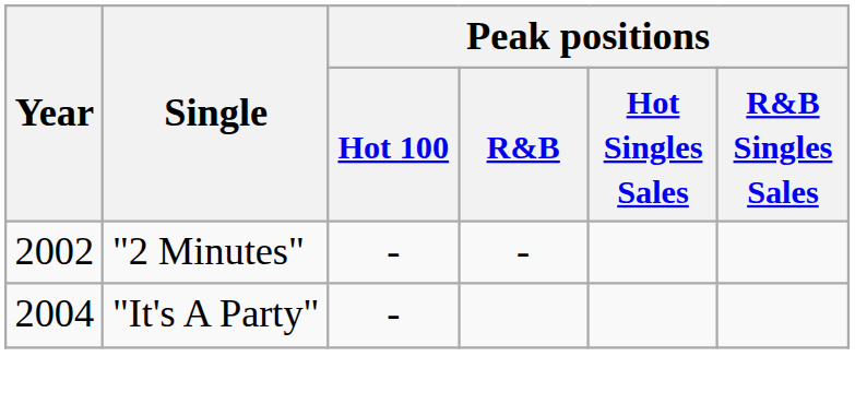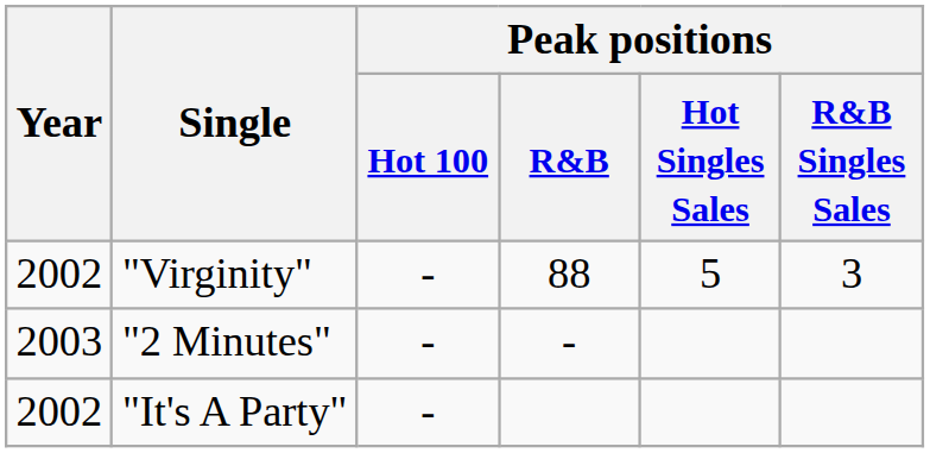+ row: 2002 | "Virginity" | - | 88 | 5 | 3
"2 Minutes" | Year: 2002 -> 2003
"It's A Party" | Year: 2004 -> 2002
